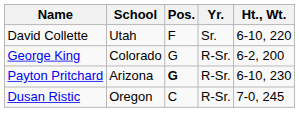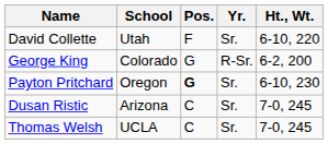Payton Pritchard | School: Arizona -> Oregon
Payton Pritchard | Yr.: R-Sr. -> Sr.
Dusan Ristic | School: Oregon -> Arizona
Dusan Ristic | Yr.: R-Sr. -> Sr.
+ row: Thomas Welsh | UCLA | C | Sr. | 7-0, 245
